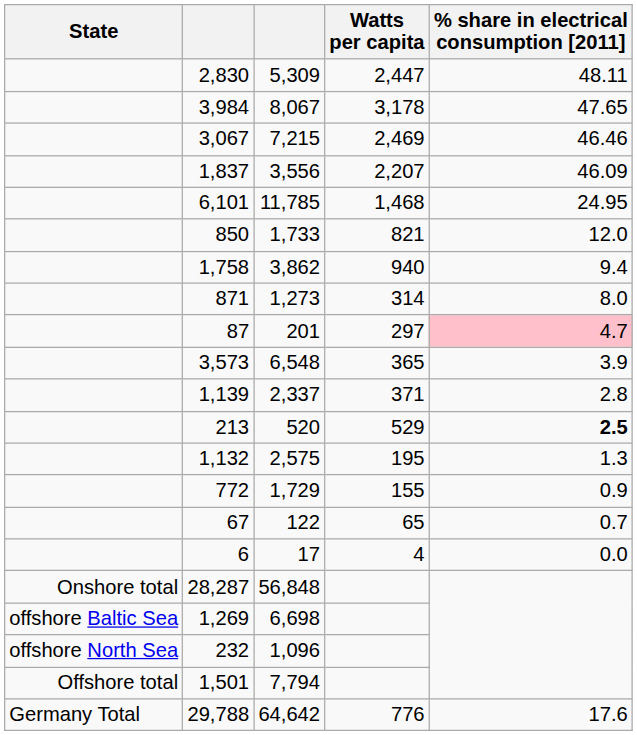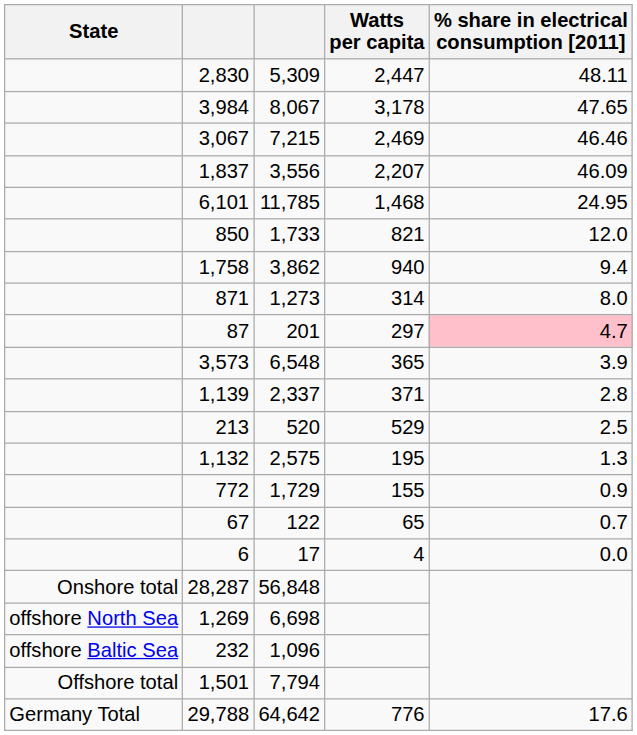213 | % share in electrical consumption [2011]: bold -> normal
1,269 | State: offshore Baltic Sea -> offshore North Sea
232 | State: offshore North Sea -> offshore Baltic Sea
